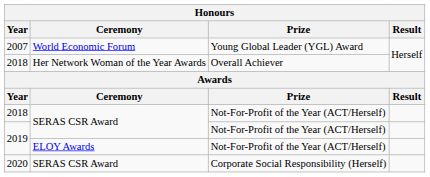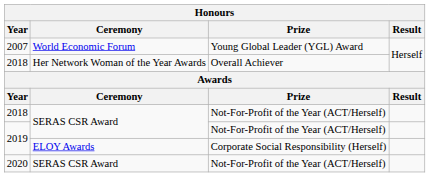2019 / ELOY Awards | Prize: Not-For-Profit of the Year (ACT/Herself) -> Corporate Social Responsibility (Herself)
2020 | Prize: Corporate Social Responsibility (Herself) -> Not-For-Profit of the Year (ACT/Herself)
